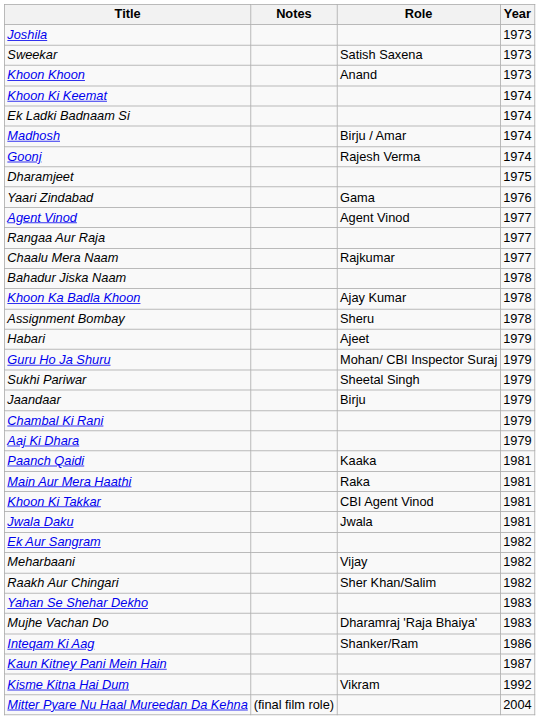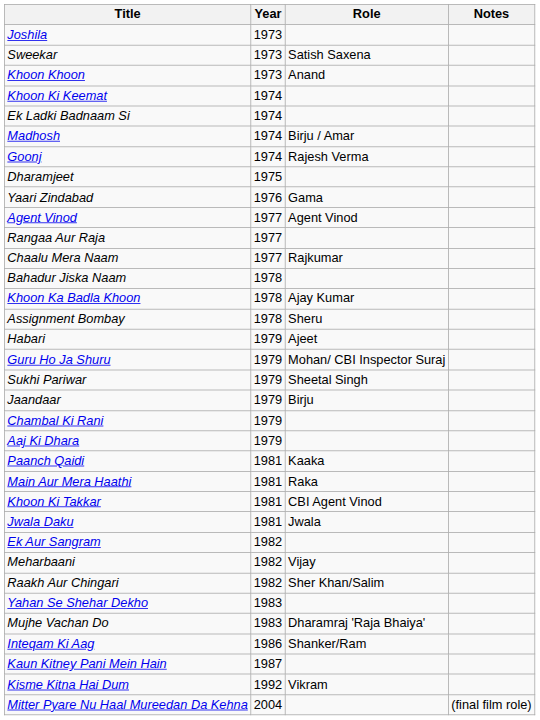columns swapped: Year <-> Notes
